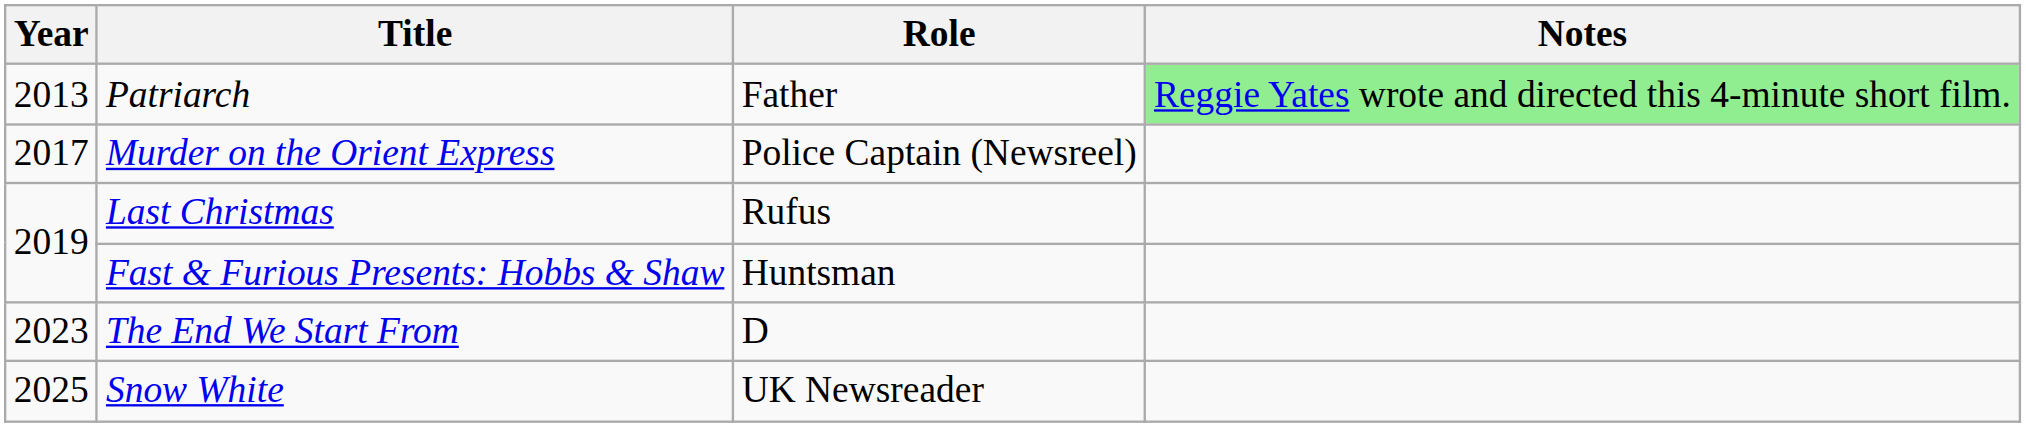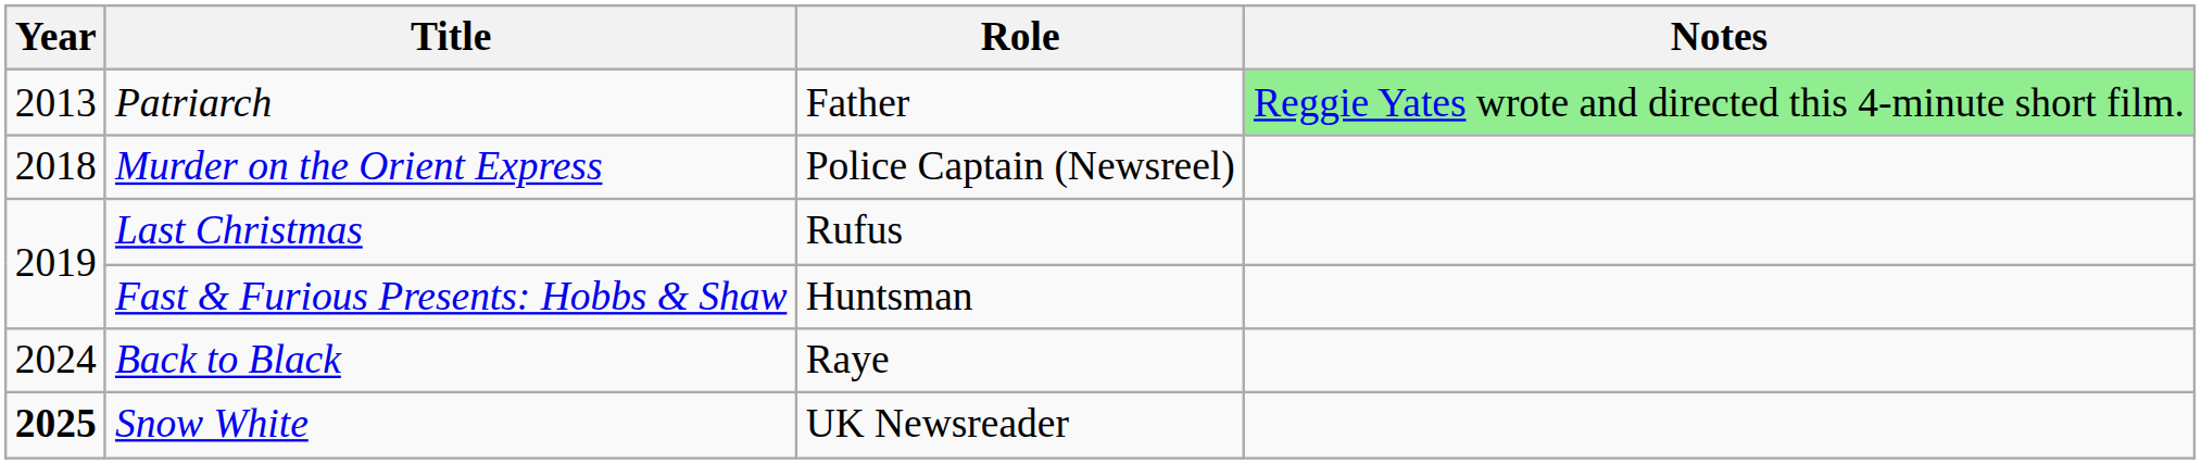Murder on the Orient Express | Year: 2017 -> 2018
- row: 2023 | The End We Start From | D
+ row: 2024 | Back to Black | Raye
Snow White | Year: normal -> bold
